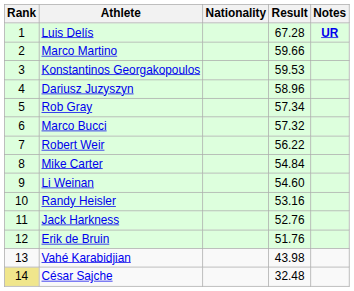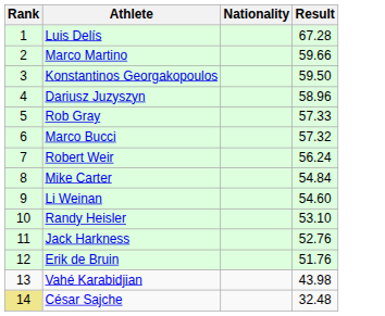- column: Notes | UR
Konstantinos Georgakopoulos | Result: 59.53 -> 59.50
Rob Gray | Result: 57.34 -> 57.33
Robert Weir | Result: 56.22 -> 56.24
Randy Heisler | Result: 53.16 -> 53.10
